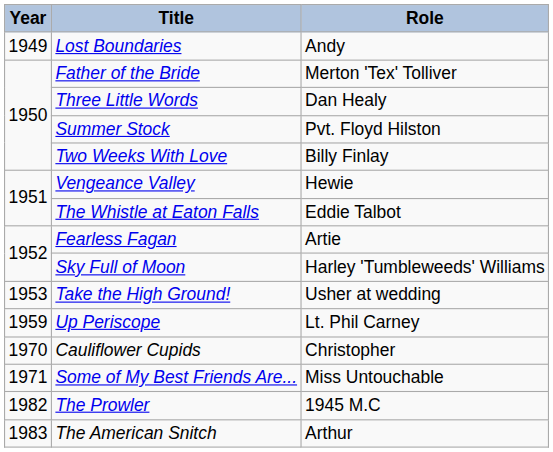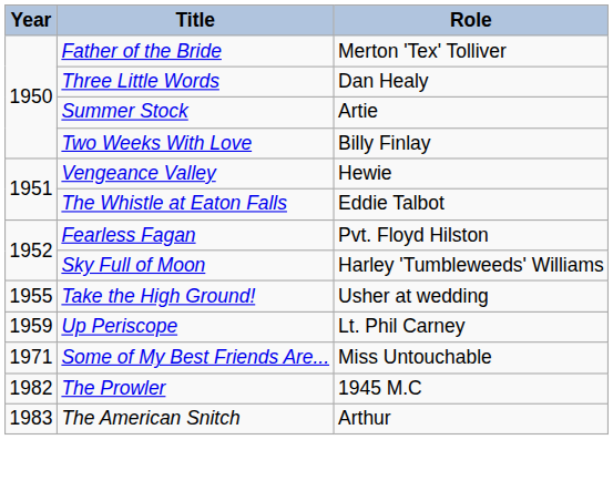- row: 1949 | Lost Boundaries | Andy
Summer Stock | Role: Pvt. Floyd Hilston -> Artie
Fearless Fagan | Role: Artie -> Pvt. Floyd Hilston
Take the High Ground! | Year: 1953 -> 1955
- row: 1970 | Cauliflower Cupids | Christopher
